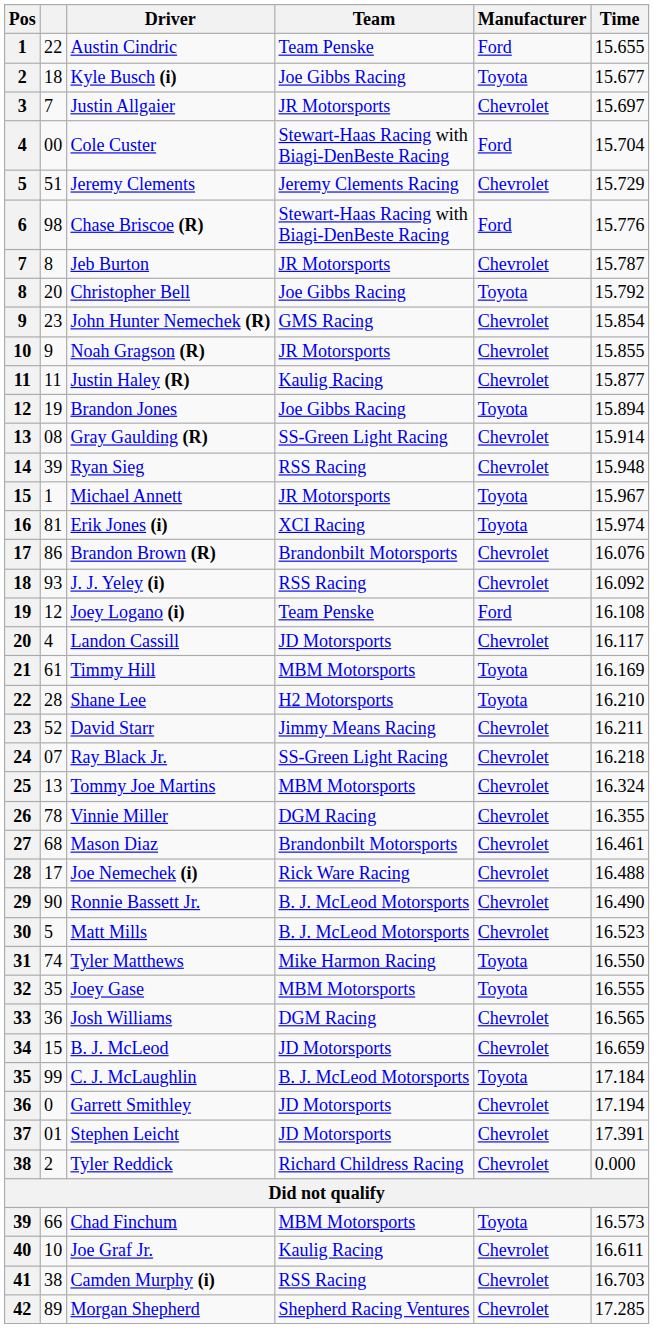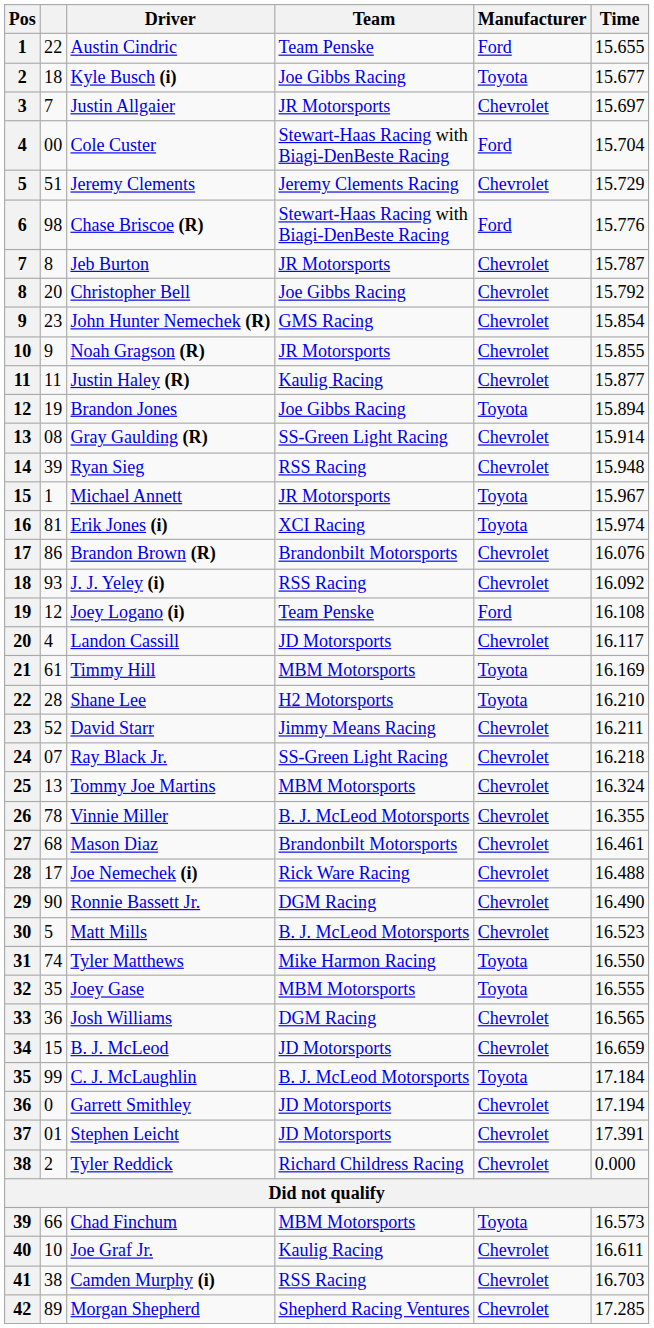Christopher Bell | Manufacturer: Toyota -> Chevrolet
Vinnie Miller | Team: DGM Racing -> B. J. McLeod Motorsports
Ronnie Bassett Jr. | Team: B. J. McLeod Motorsports -> DGM Racing
